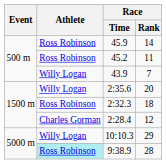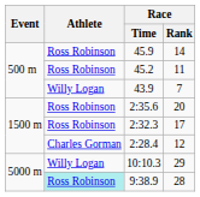2:35.6 | Athlete: Willy Logan -> Ross Robinson
2:32.3 | Race / Rank: 18 -> 17
